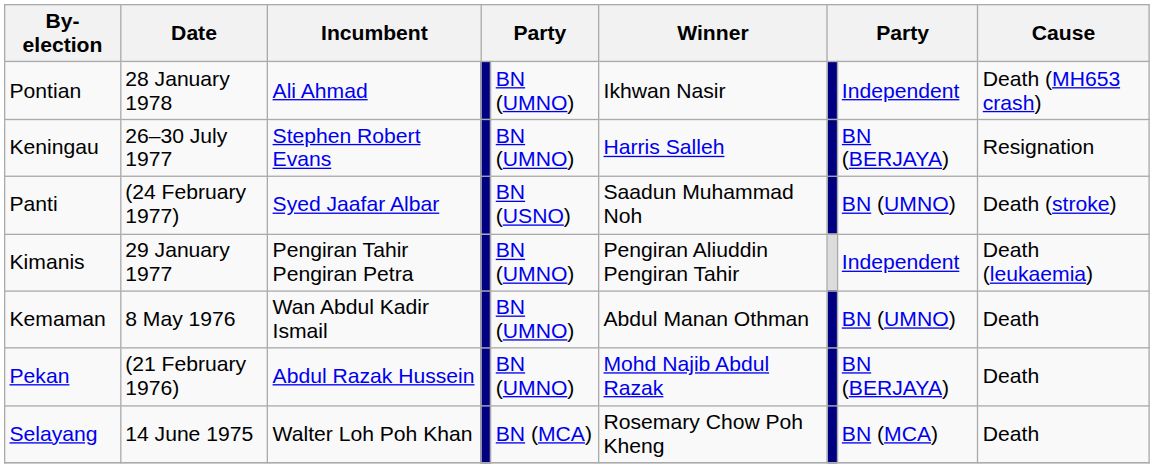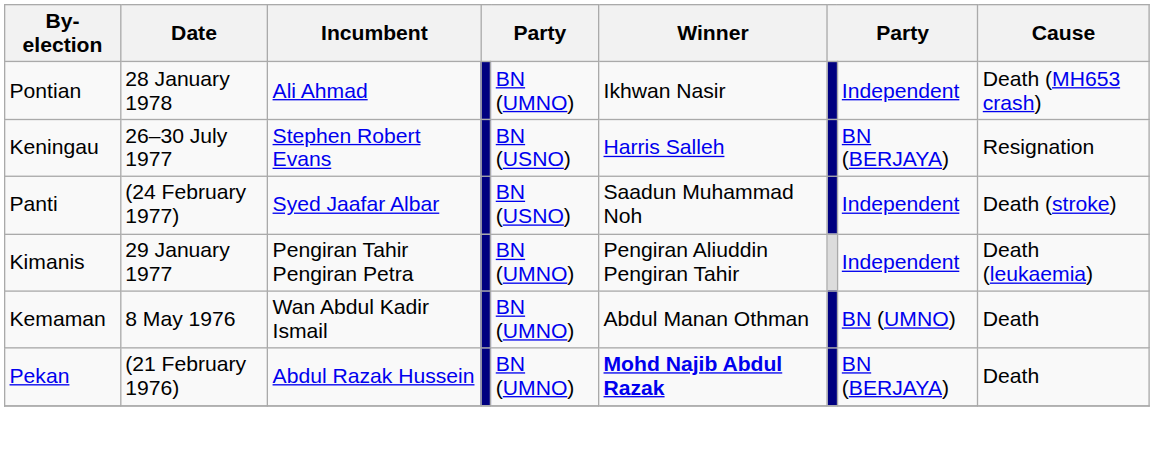Keningau | column 5: BN (UMNO) -> BN (USNO)
Panti | column 8: BN (UMNO) -> Independent
Pekan | Winner: normal -> bold
- row: Selayang | 14 June 1975 | Walter Loh Poh Khan | BN (MCA) | Rosemary Chow Poh Kheng | BN (MCA) | Death
